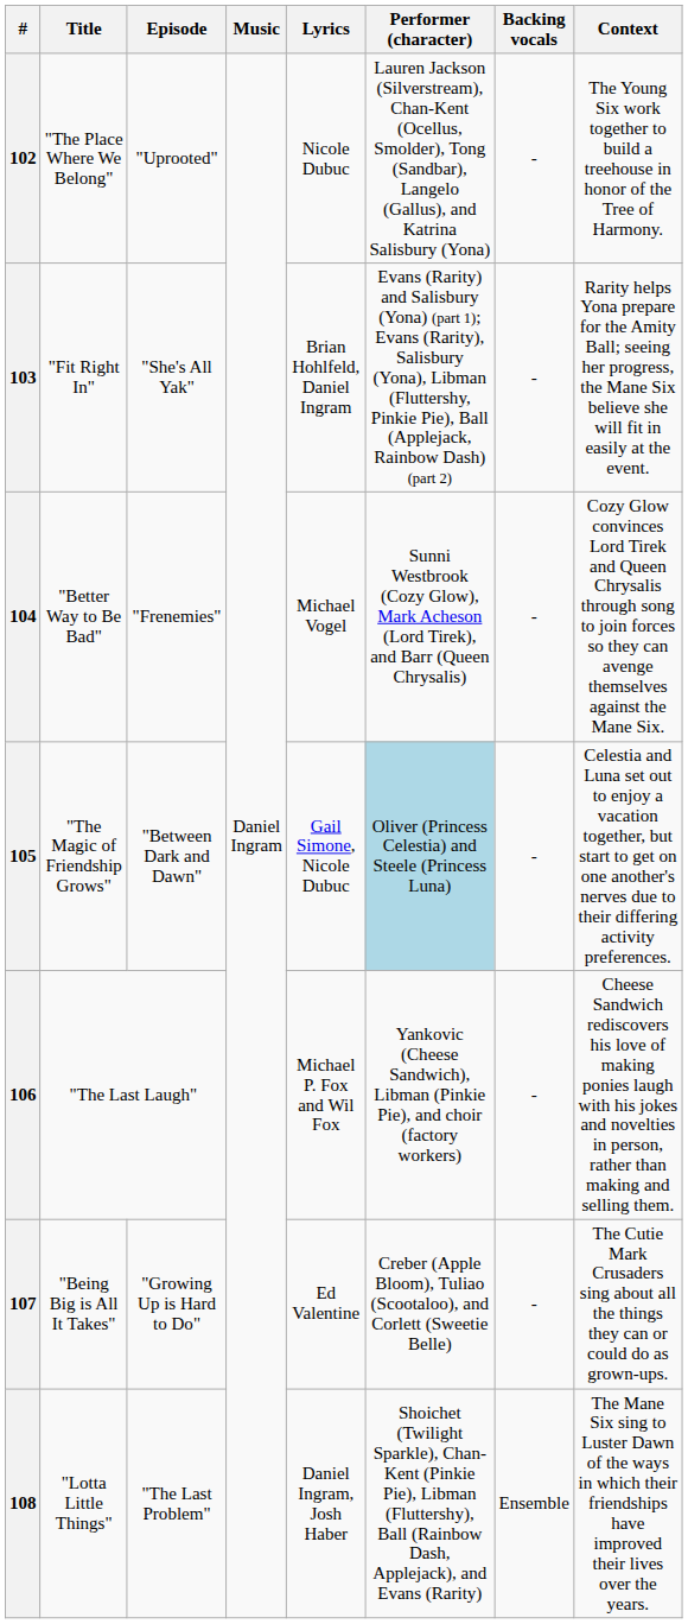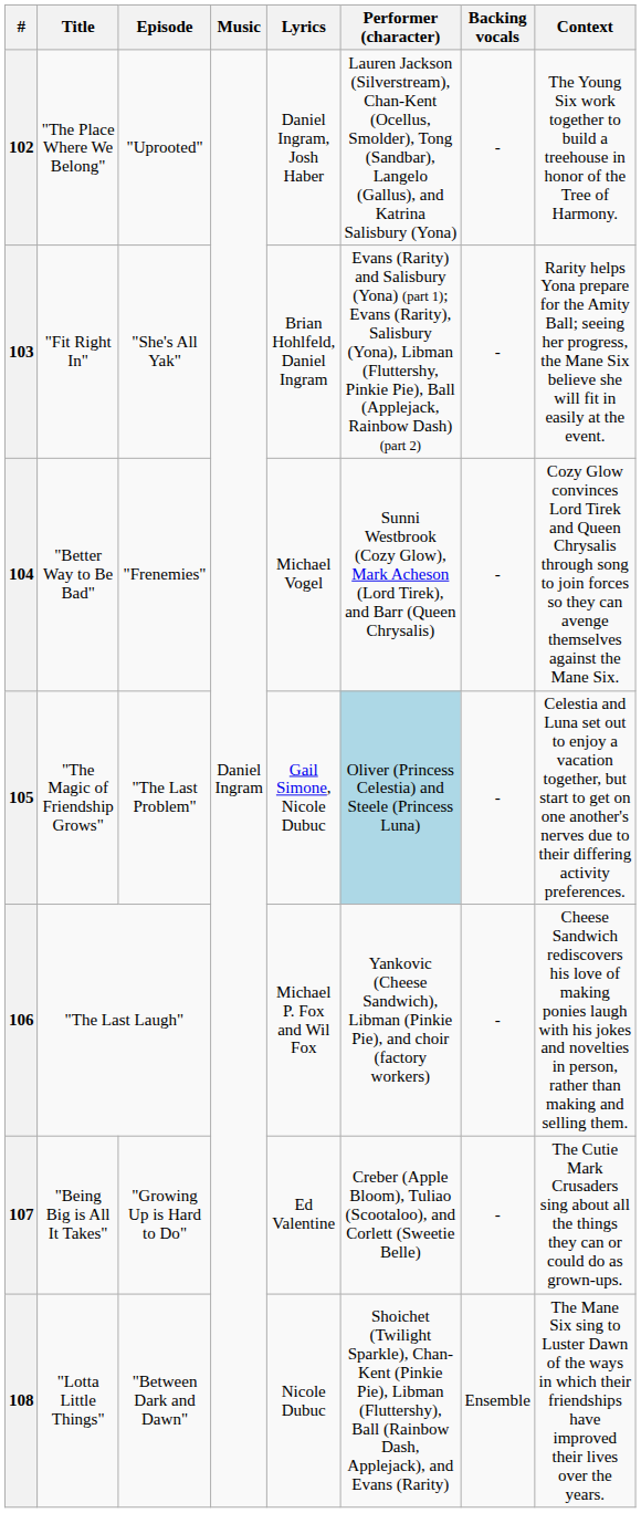102 | Lyrics: Nicole Dubuc -> Daniel Ingram, Josh Haber
105 | Episode: "Between Dark and Dawn" -> "The Last Problem"
108 | Episode: "The Last Problem" -> "Between Dark and Dawn"
108 | Lyrics: Daniel Ingram, Josh Haber -> Nicole Dubuc
